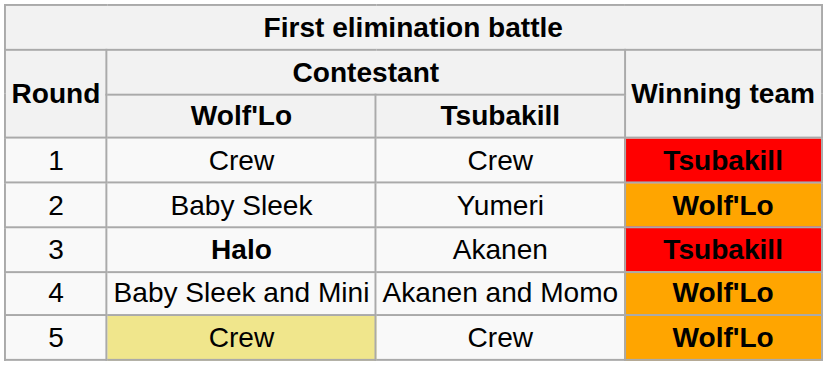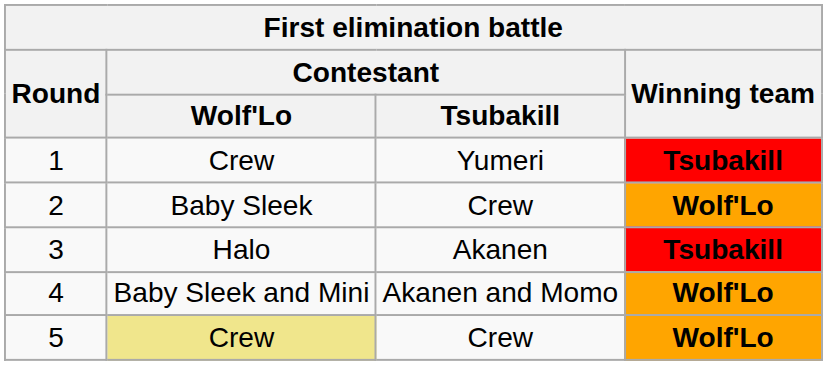1 | Contestant / Tsubakill: Crew -> Yumeri
2 | Contestant / Tsubakill: Yumeri -> Crew
3 | Contestant / Wolf'Lo: bold -> normal
